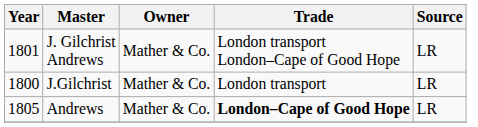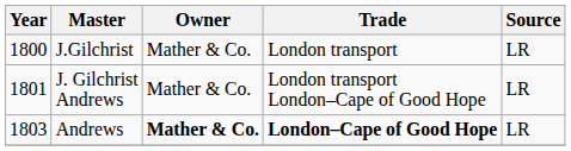rows swapped: J.Gilchrist <-> J. Gilchrist Andrews
Andrews | Year: 1805 -> 1803
Andrews | Owner: normal -> bold
